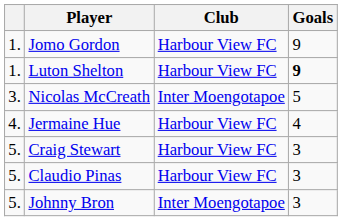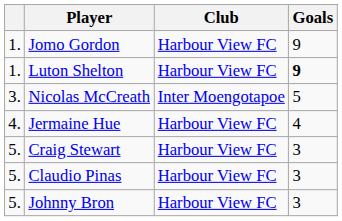Johnny Bron | Club: Inter Moengotapoe -> Harbour View FC
